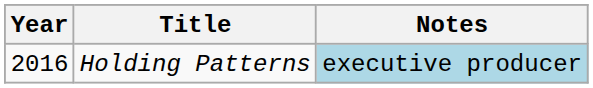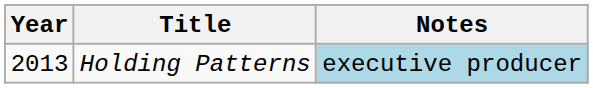Holding Patterns | Year: 2016 -> 2013
